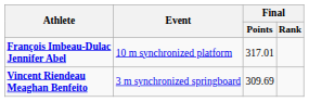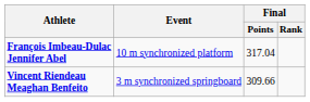François Imbeau-Dulac Jennifer Abel | Final / Points: 317.01 -> 317.04
Vincent Riendeau Meaghan Benfeito | Final / Points: 309.69 -> 309.66
